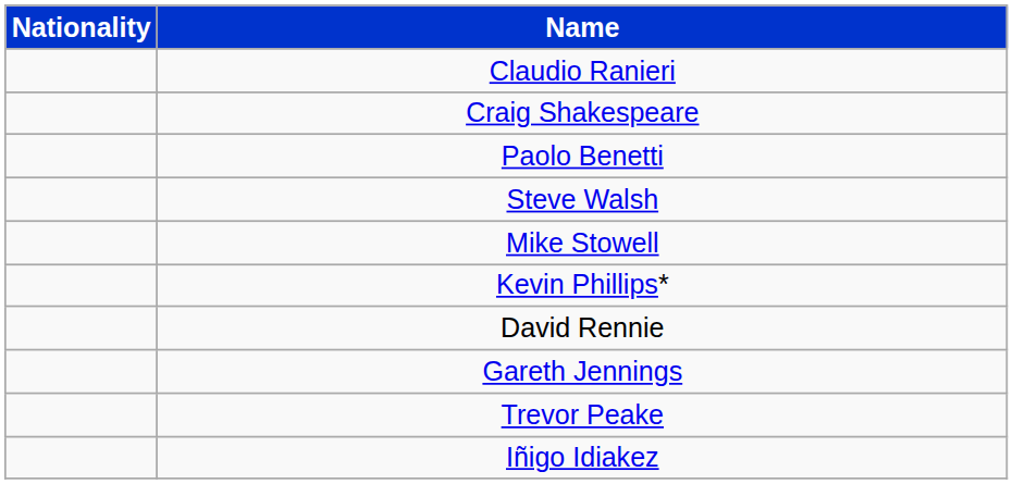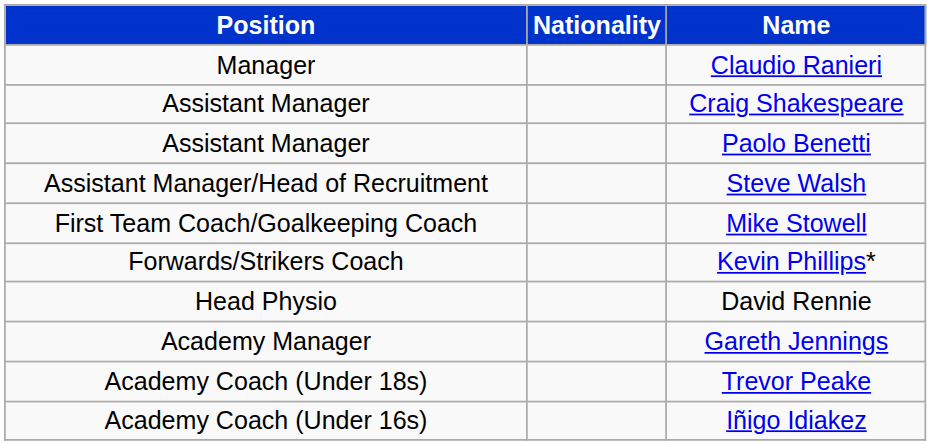+ column: Position | Manager | Assistant Manager | Assistant Manager | Assistant Manager/Head of Recruitment | First Team Coach/Goalkeeping Coach | Forwards/Strikers Coach | Head Physio | Academy Manager | Academy Coach (Under 18s) | Academy Coach (Under 16s)
